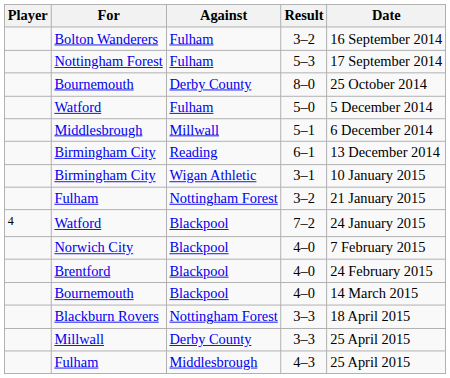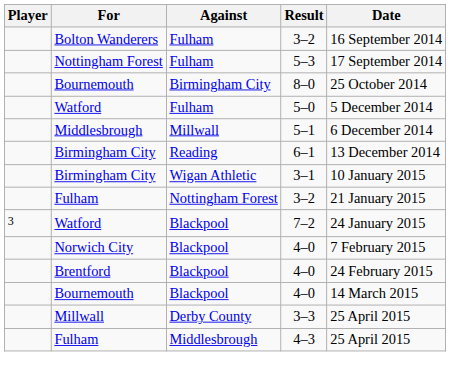Bournemouth / 8–0 | Against: Derby County -> Birmingham City
Watford / 7–2 | Player: 4 -> 3
- row: Blackburn Rovers | Nottingham Forest | 3–3 | 18 April 2015
